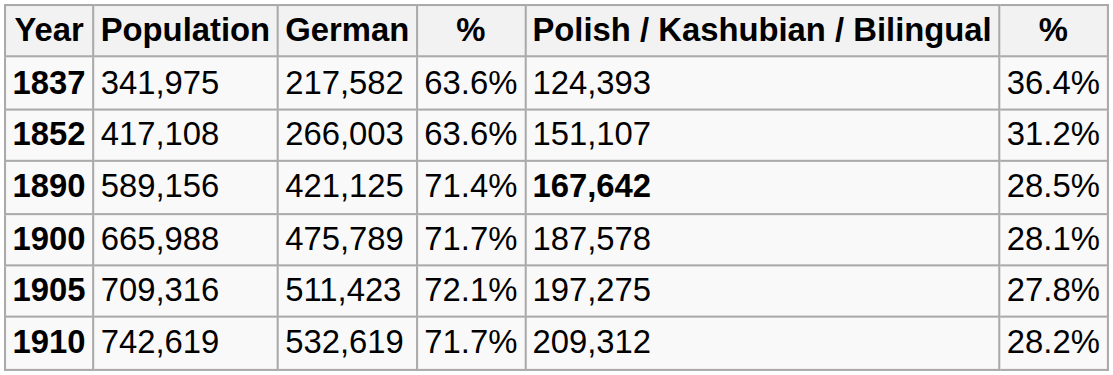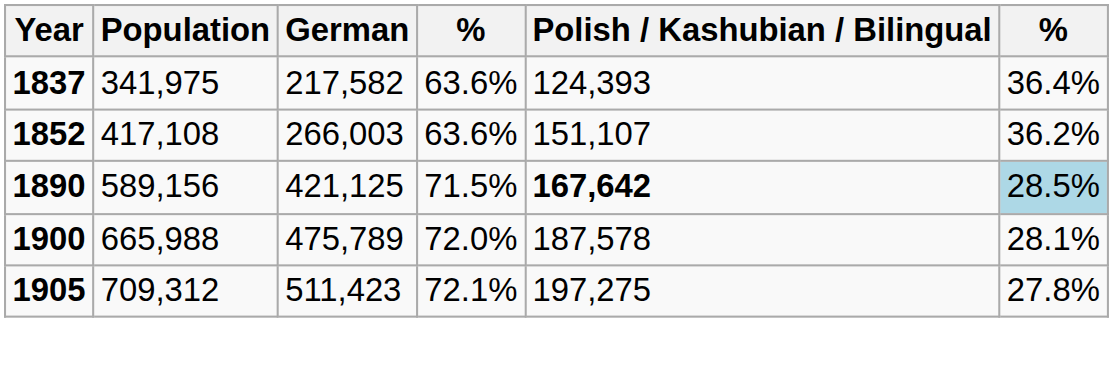1852 | column 6: 31.2% -> 36.2%
1890 | column 4: 71.4% -> 71.5%
1890 | column 6: no background -> lightblue background
1900 | column 4: 71.7% -> 72.0%
1905 | Population: 709,316 -> 709,312
- row: 1910 | 742,619 | 532,619 | 71.7% | 209,312 | 28.2%
